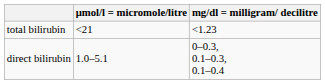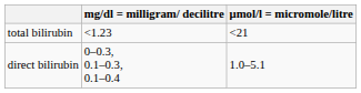columns swapped: μmol/l = micromole/litre <-> mg/dl = milligram/ decilitre
